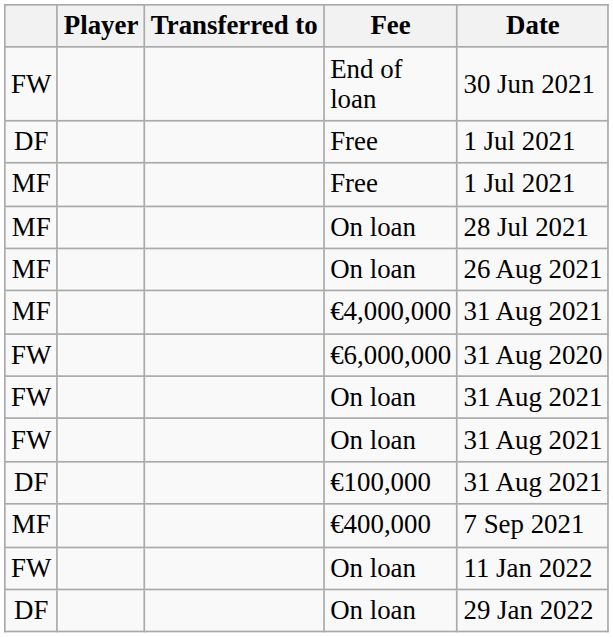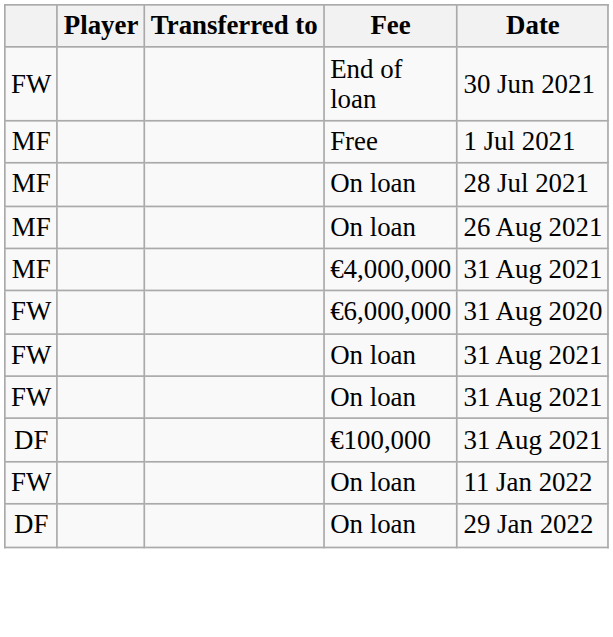- row: DF | Free | 1 Jul 2021
- row: MF | €400,000 | 7 Sep 2021
